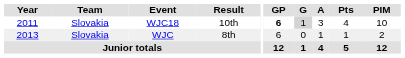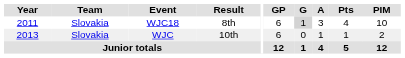WJC18 | Result: 10th -> 8th
WJC18 | GP: bold -> normal
WJC | Result: 8th -> 10th
